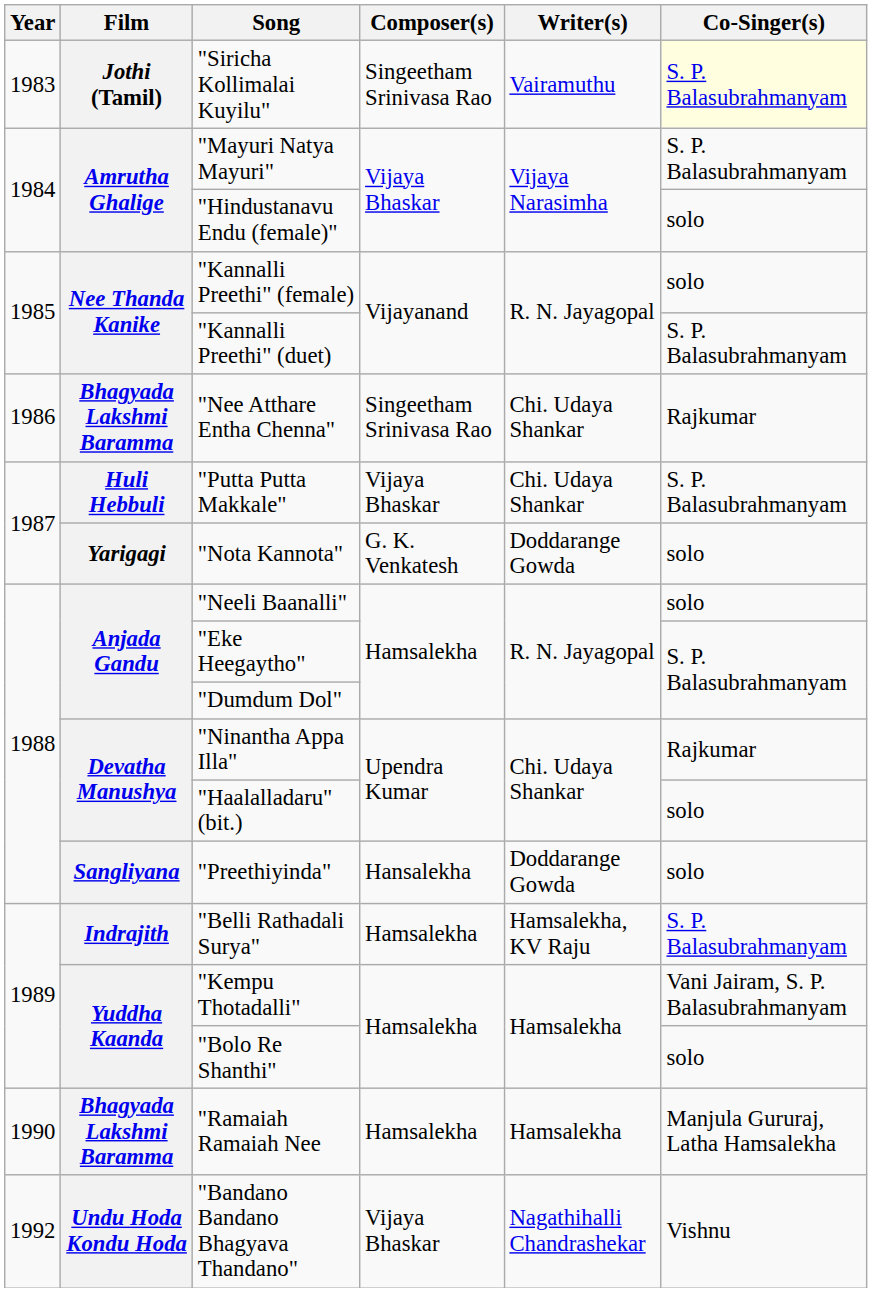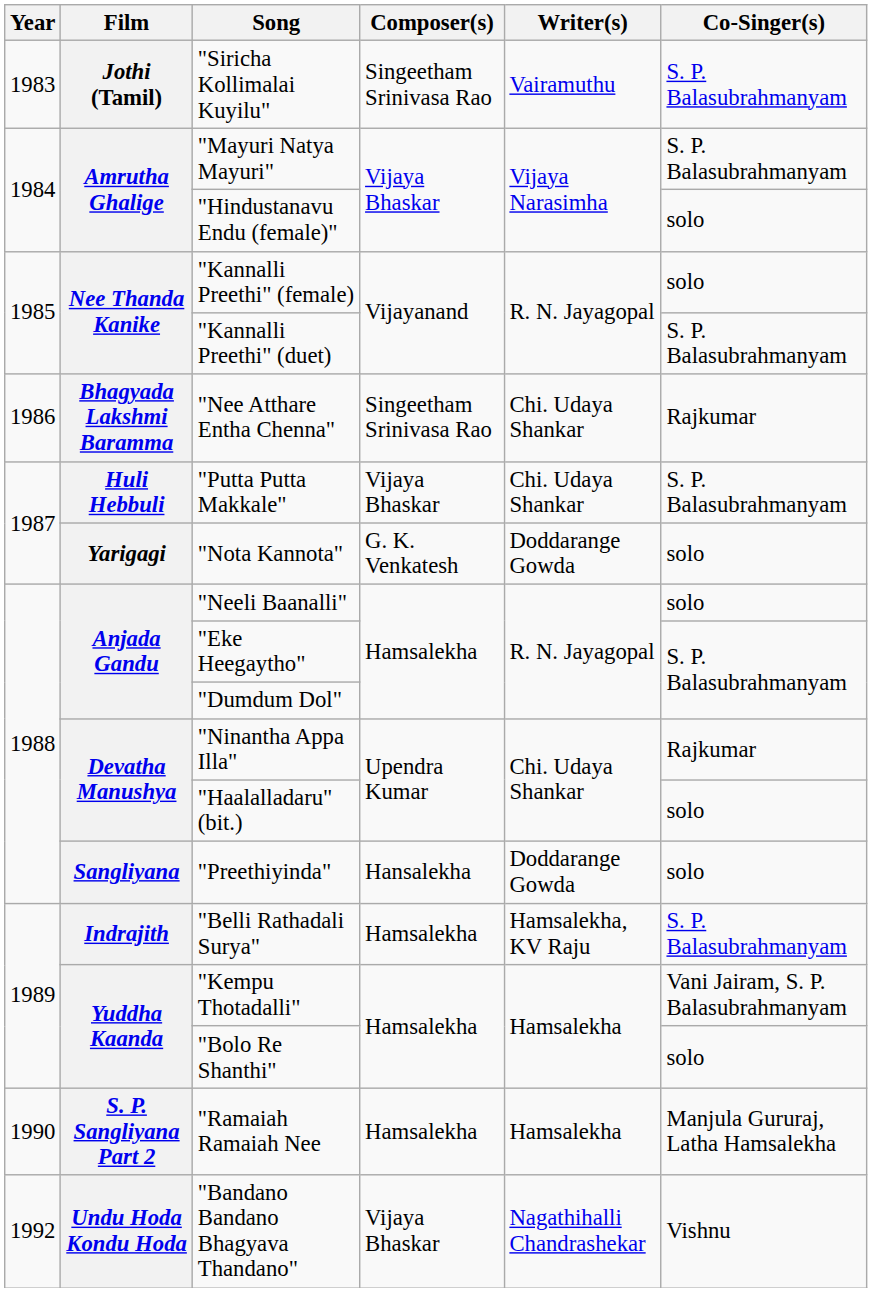"Siricha Kollimalai Kuyilu" | Co-Singer(s): lightyellow background -> no background
"Ramaiah Ramaiah Nee | Film: Bhagyada Lakshmi Baramma -> S. P. Sangliyana Part 2
